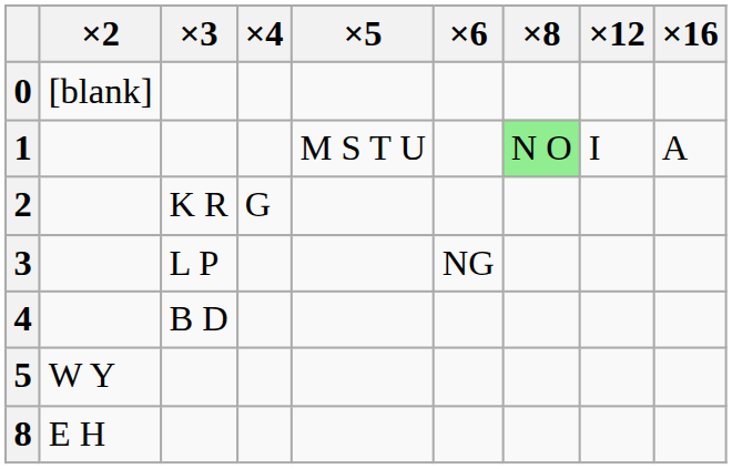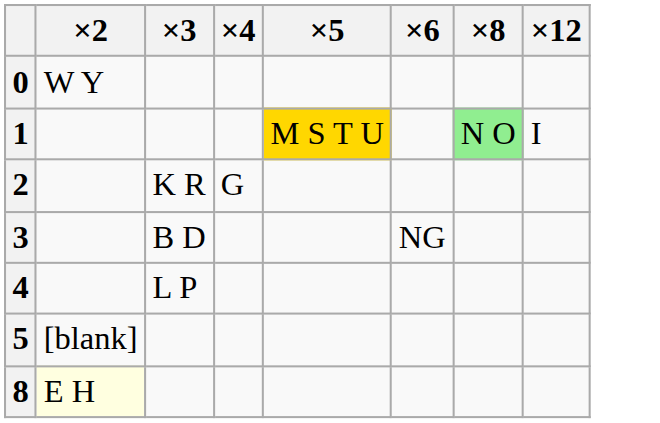- column: ×16 | A
0 | ×2: [blank] -> W Y
1 | ×5: no background -> gold background
3 | ×3: L P -> B D
4 | ×3: B D -> L P
5 | ×2: W Y -> [blank]
8 | ×2: no background -> lightyellow background
